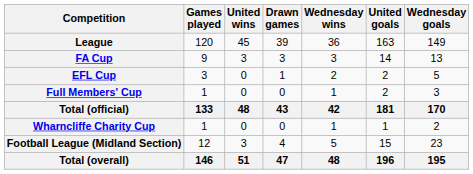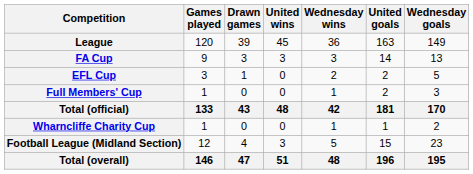columns swapped: United wins <-> Drawn games
